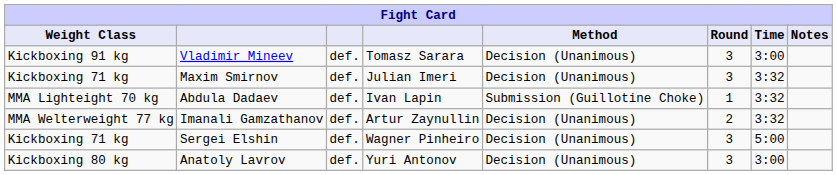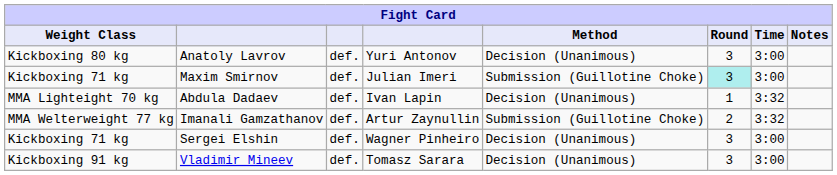rows swapped: Vladimir Mineev <-> Anatoly Lavrov
Maxim Smirnov | Method: Decision (Unanimous) -> Submission (Guillotine Choke)
Maxim Smirnov | Round: no background -> paleturquoise background
Maxim Smirnov | Time: 3:32 -> 3:00
Abdula Dadaev | Method: Submission (Guillotine Choke) -> Decision (Unanimous)
Imanali Gamzathanov | Method: Decision (Unanimous) -> Submission (Guillotine Choke)
Sergei Elshin | Time: 5:00 -> 3:00
